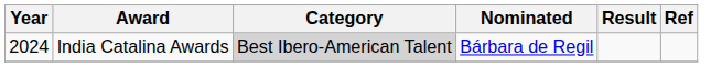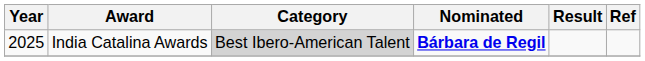India Catalina Awards | Year: 2024 -> 2025
India Catalina Awards | Nominated: normal -> bold
